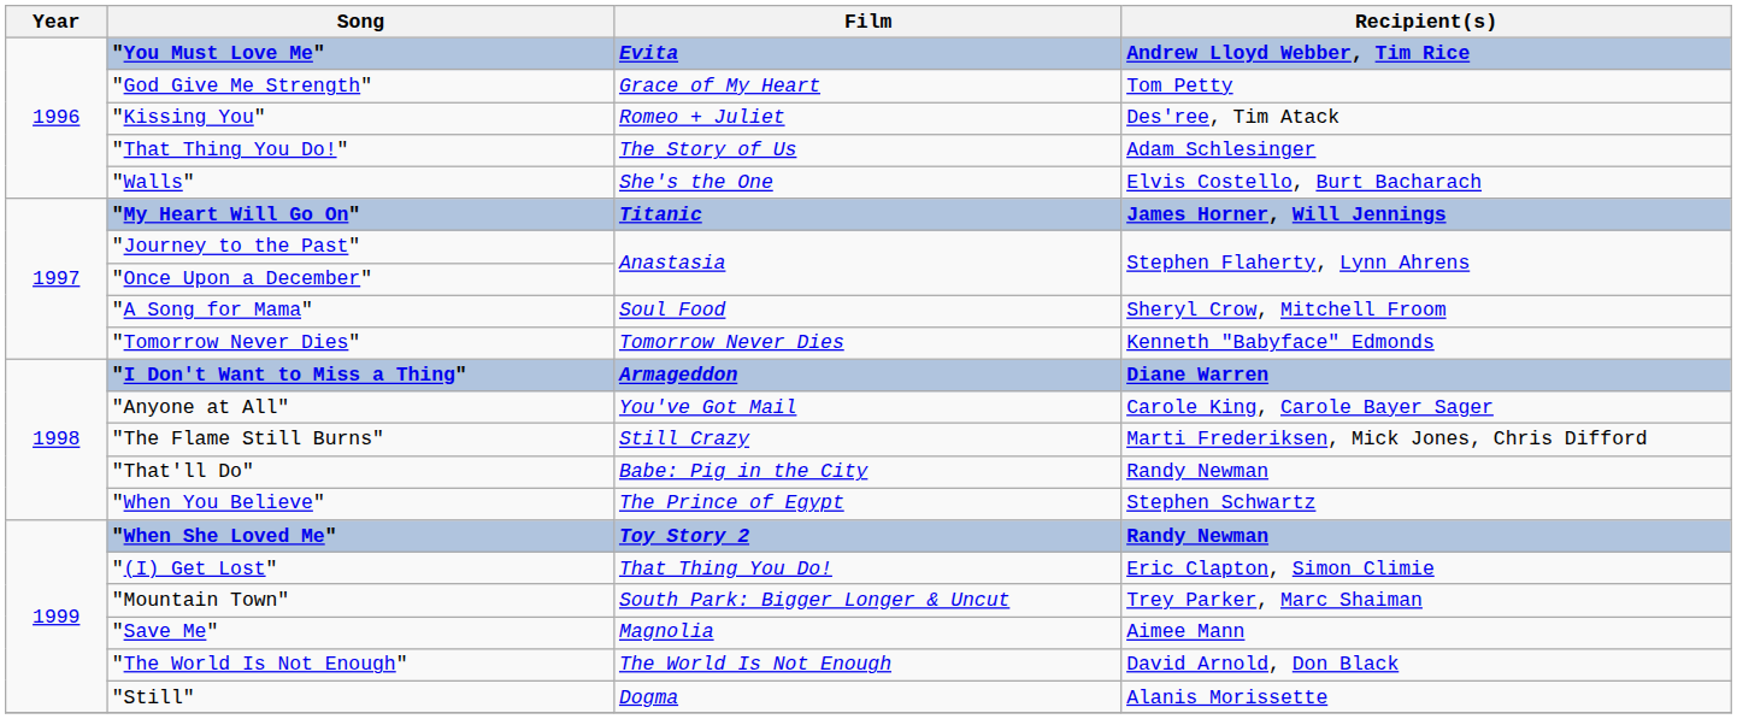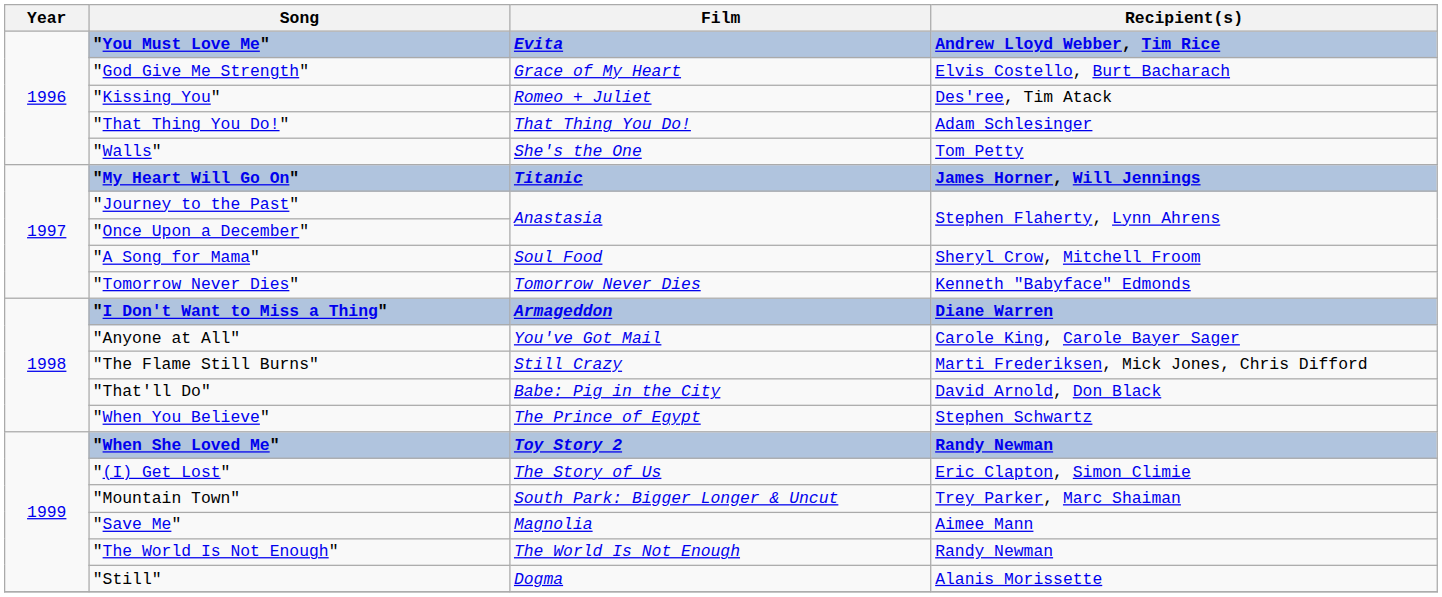"God Give Me Strength" | Recipient(s): Tom Petty -> Elvis Costello, Burt Bacharach
"That Thing You Do!" | Film: The Story of Us -> That Thing You Do!
"Walls" | Recipient(s): Elvis Costello, Burt Bacharach -> Tom Petty
"That'll Do" | Recipient(s): Randy Newman -> David Arnold, Don Black
"(I) Get Lost" | Film: That Thing You Do! -> The Story of Us
"The World Is Not Enough" | Recipient(s): David Arnold, Don Black -> Randy Newman
